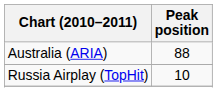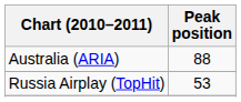Russia Airplay (TopHit) | Peak position: 10 -> 53
